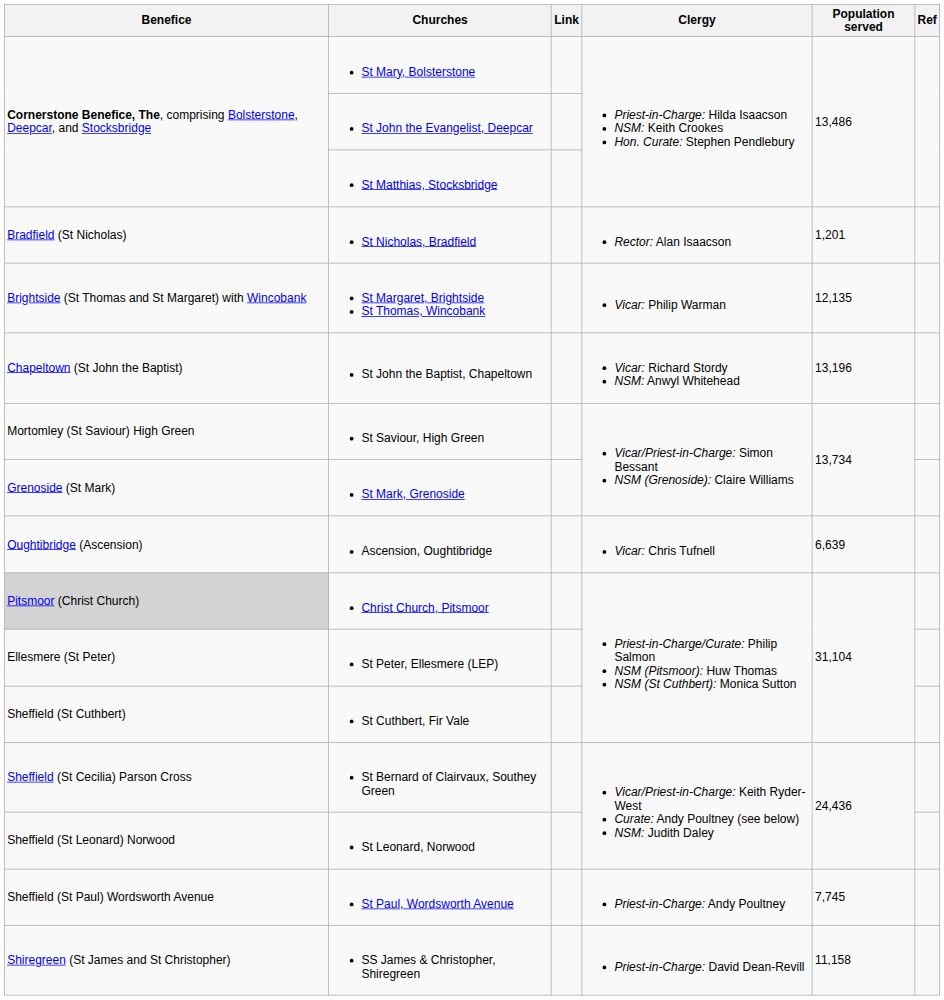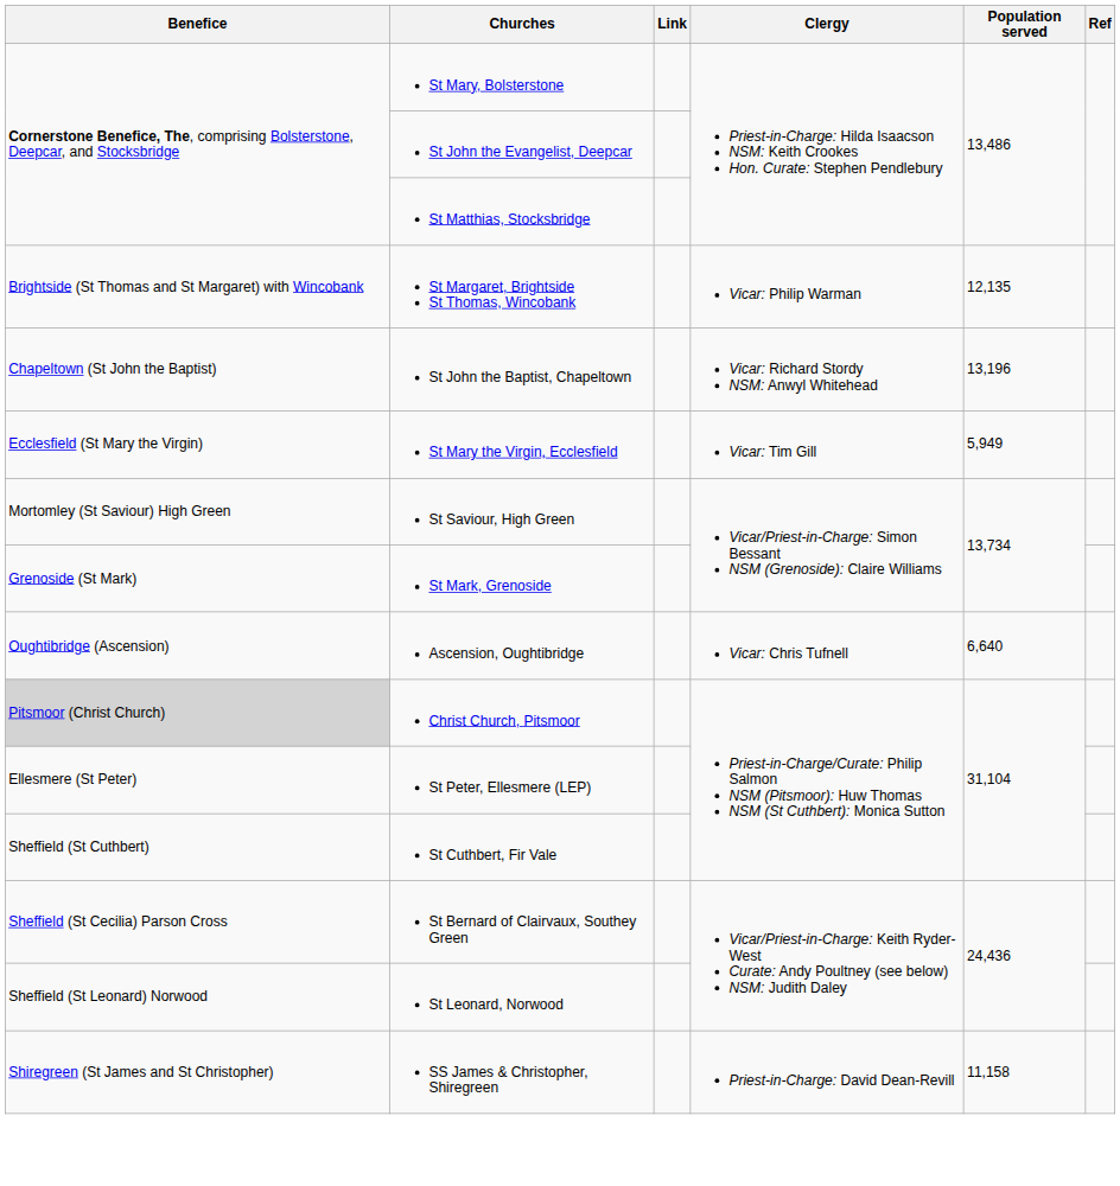- row: Bradfield (St Nicholas) | St Nicholas, Bradfield | Rector: Alan Isaacson | 1,201
+ row: Ecclesfield (St Mary the Virgin) | St Mary the Virgin, Ecclesfield | Vicar: Tim Gill | 5,949
Ascension, Oughtibridge | Population served: 6,639 -> 6,640
- row: Sheffield (St Paul) Wordsworth Avenue | St Paul, Wordsworth Avenue | Priest-in-Charge: Andy Poultney | 7,745
